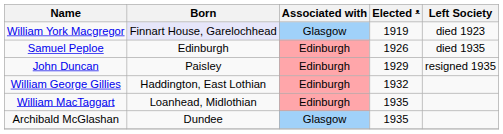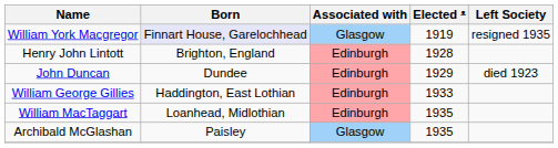William York Macgregor | Left Society: died 1923 -> resigned 1935
- row: Samuel Peploe | Edinburgh | Edinburgh | 1926 | died 1935
+ row: Henry John Lintott | Brighton, England | Edinburgh | 1928
John Duncan | Born: Paisley -> Dundee
John Duncan | Left Society: resigned 1935 -> died 1923
William George Gillies | Elected ᵜ: 1932 -> 1933
Archibald McGlashan | Born: Dundee -> Paisley
